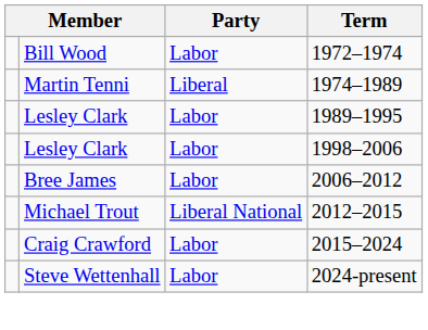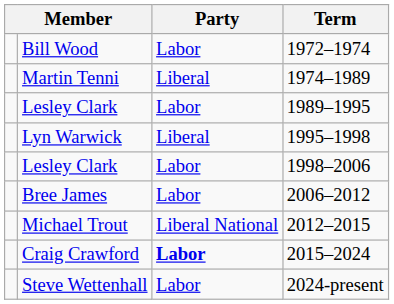+ row: Lyn Warwick | Liberal | 1995–1998
2015–2024 | Party: normal -> bold
